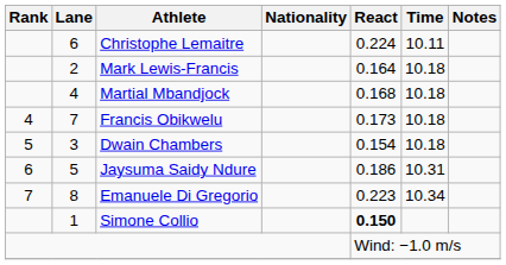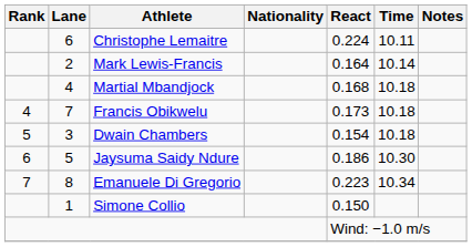Mark Lewis-Francis | Time: 10.18 -> 10.14
Jaysuma Saidy Ndure | Time: 10.31 -> 10.30
Simone Collio | React: bold -> normal
